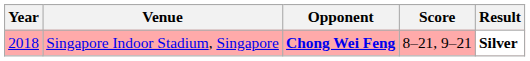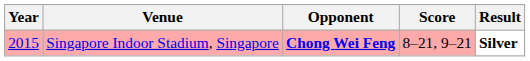Singapore Indoor Stadium, Singapore | Year: 2018 -> 2015
